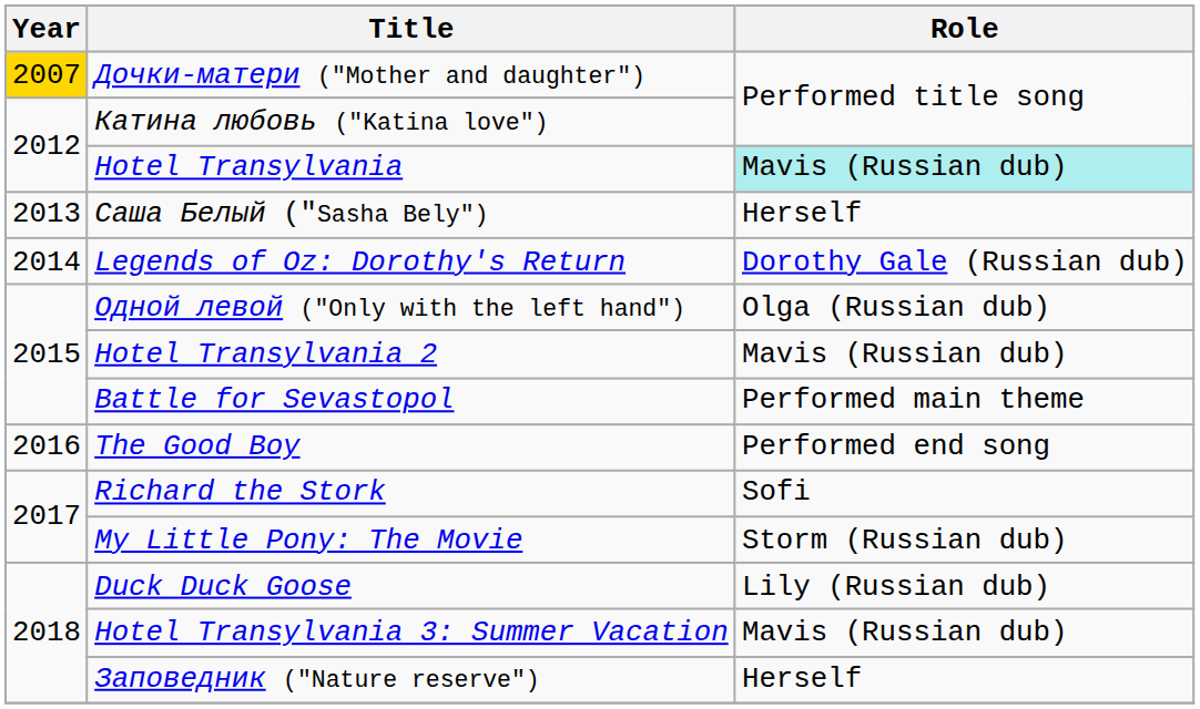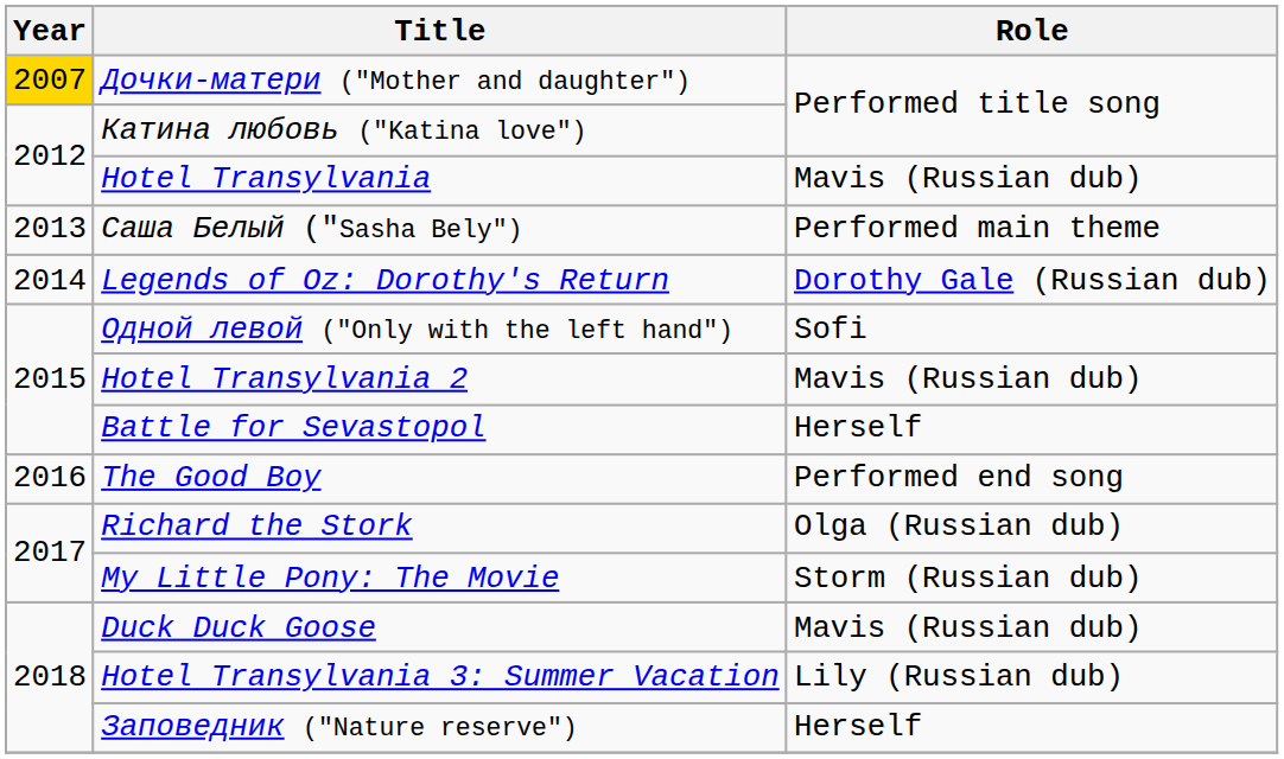Hotel Transylvania | Role: paleturquoise background -> no background
Саша Белый ("Sasha Bely") | Role: Herself -> Performed main theme
Одной левой ("Only with the left hand") | Role: Olga (Russian dub) -> Sofi
Battle for Sevastopol | Role: Performed main theme -> Herself
Richard the Stork | Role: Sofi -> Olga (Russian dub)
Duck Duck Goose | Role: Lily (Russian dub) -> Mavis (Russian dub)
Hotel Transylvania 3: Summer Vacation | Role: Mavis (Russian dub) -> Lily (Russian dub)
